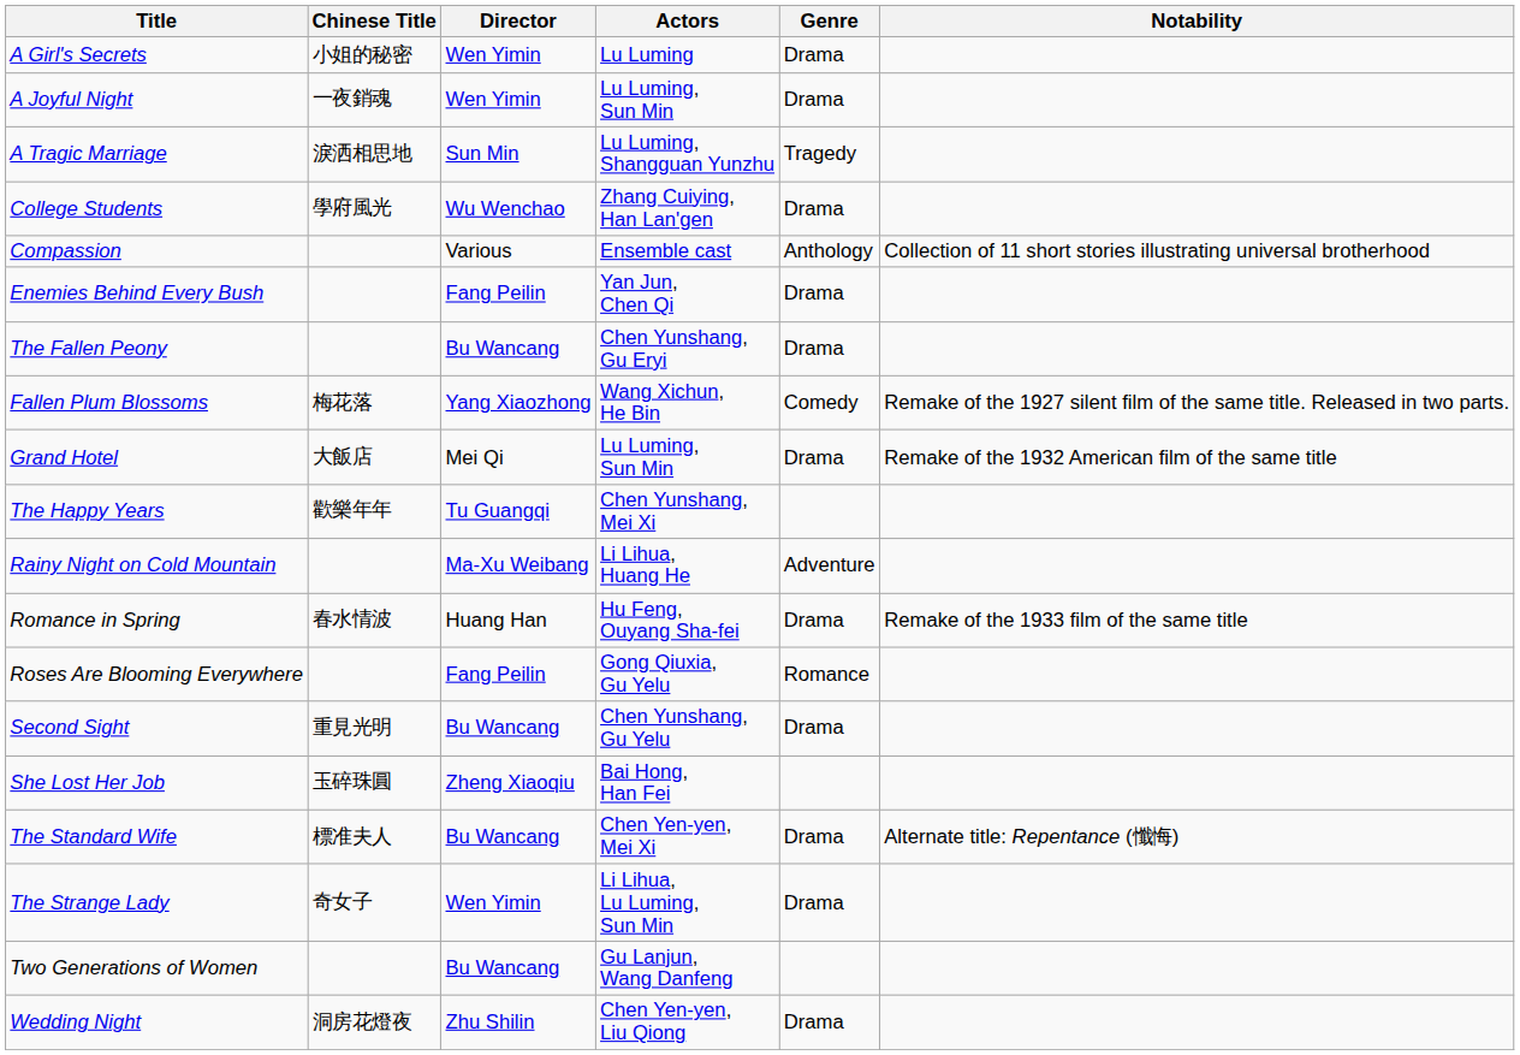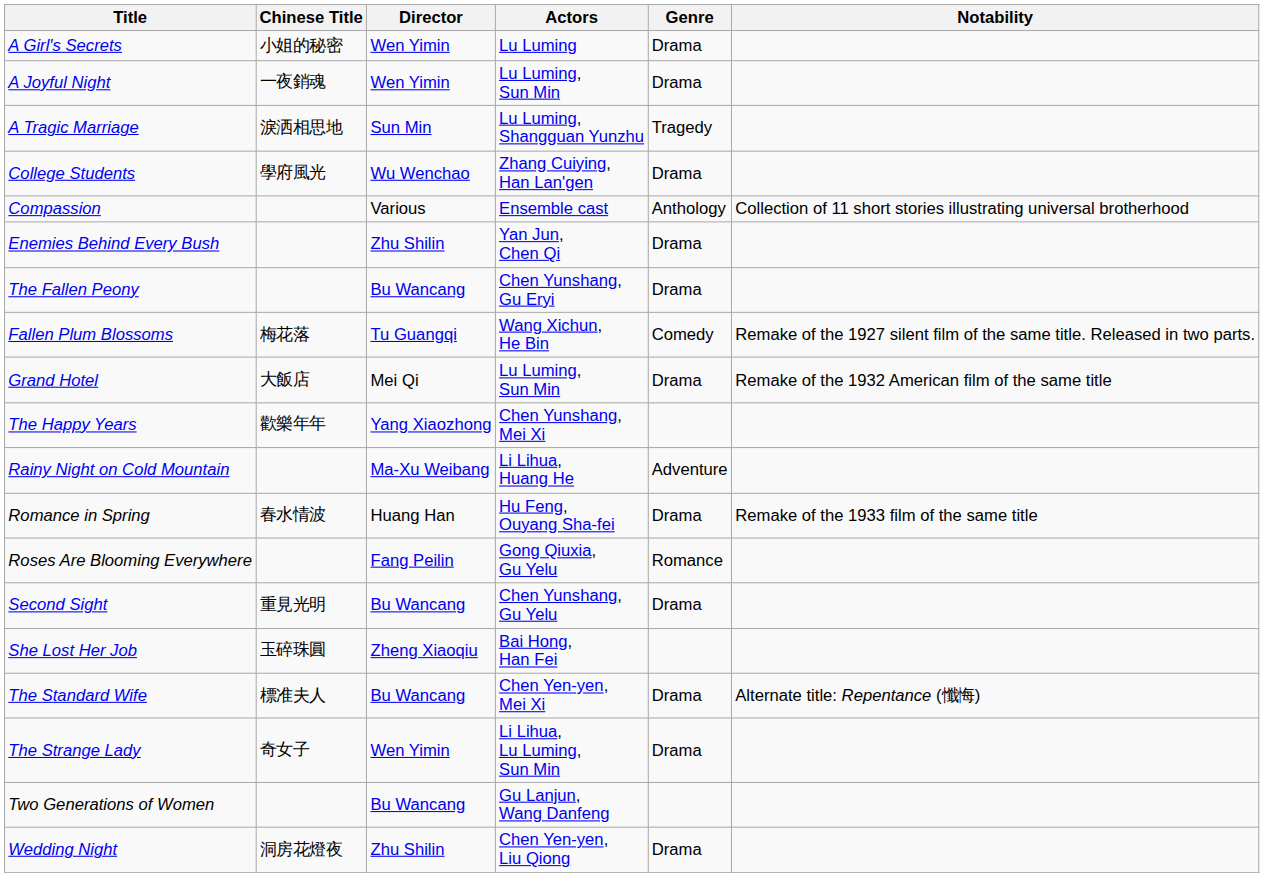Enemies Behind Every Bush | Director: Fang Peilin -> Zhu Shilin
Fallen Plum Blossoms | Director: Yang Xiaozhong -> Tu Guangqi
The Happy Years | Director: Tu Guangqi -> Yang Xiaozhong
